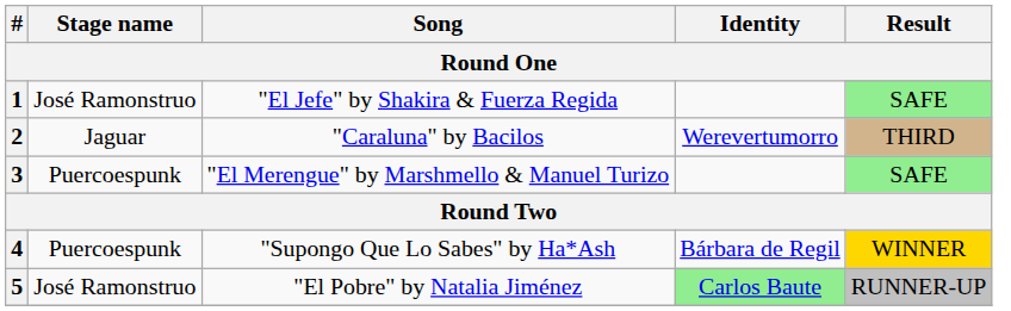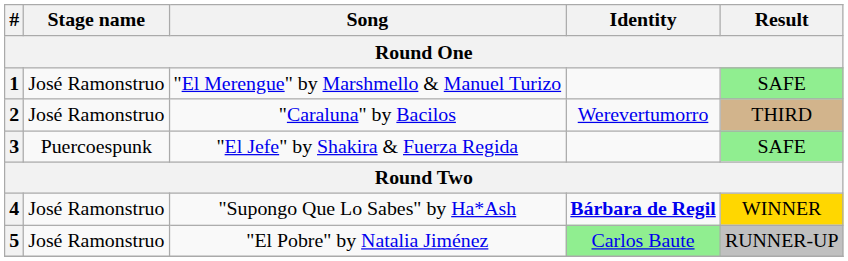1 | Song: "El Jefe" by Shakira & Fuerza Regida -> "El Merengue" by Marshmello & Manuel Turizo
2 | Stage name: Jaguar -> José Ramonstruo
3 | Song: "El Merengue" by Marshmello & Manuel Turizo -> "El Jefe" by Shakira & Fuerza Regida
4 | Stage name: Puercoespunk -> José Ramonstruo
4 | Identity: normal -> bold
